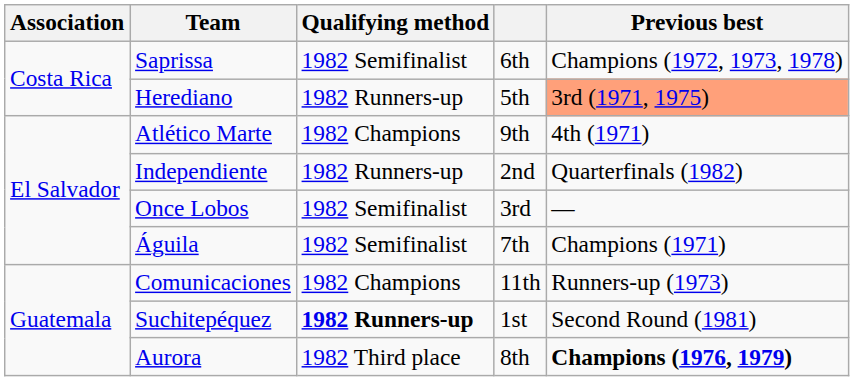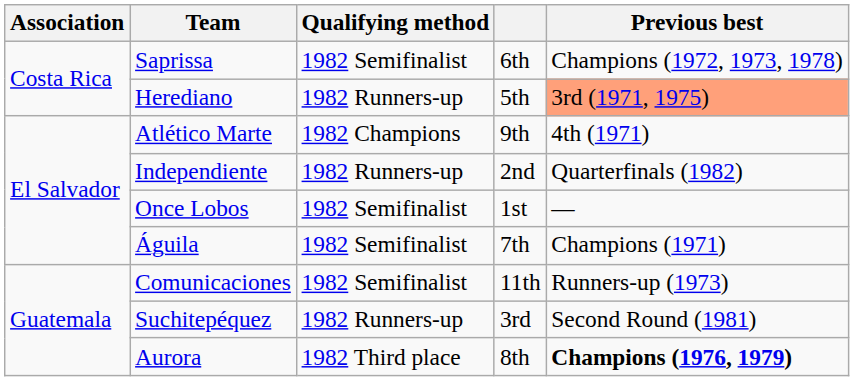Once Lobos | column 4: 3rd -> 1st
Comunicaciones | Qualifying method: 1982 Champions -> 1982 Semifinalist
Suchitepéquez | Qualifying method: bold -> normal
Suchitepéquez | column 4: 1st -> 3rd
